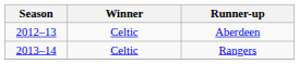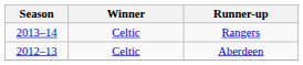rows swapped: Aberdeen <-> Rangers
